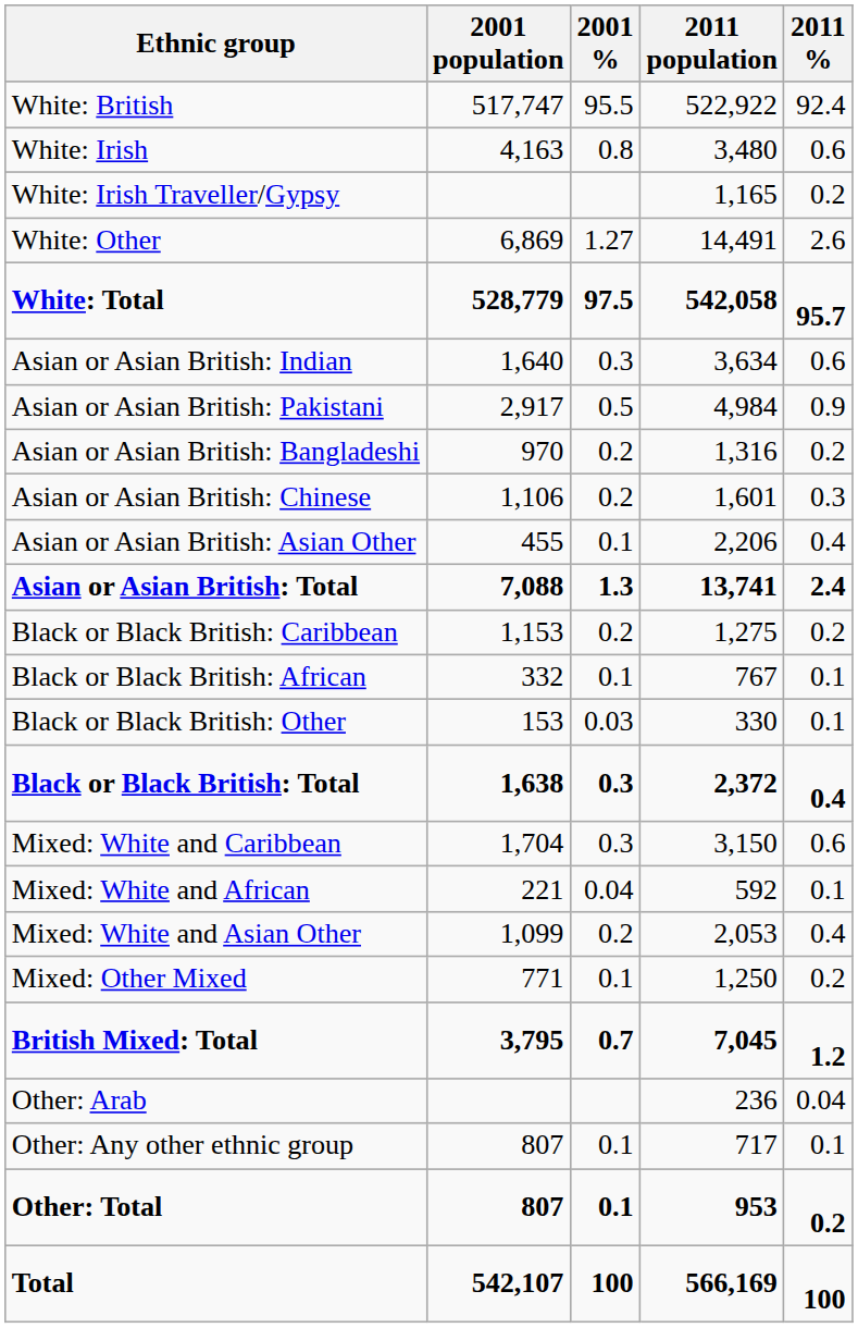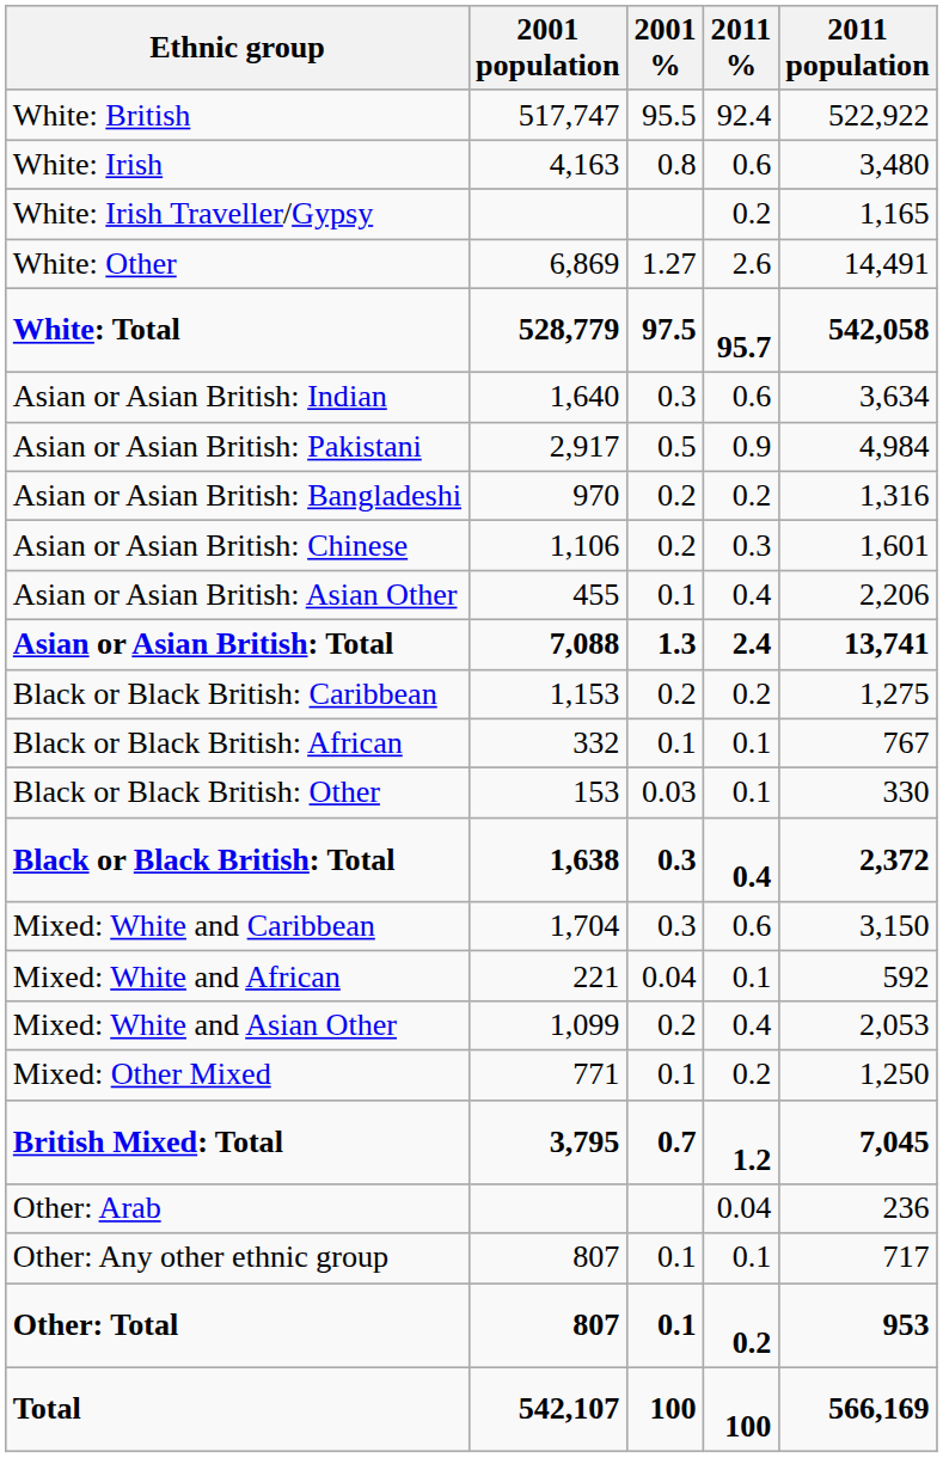columns swapped: 2011 population <-> 2011 %
